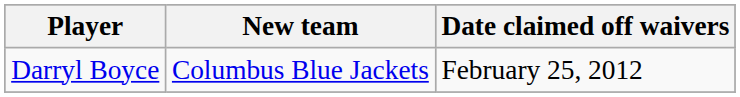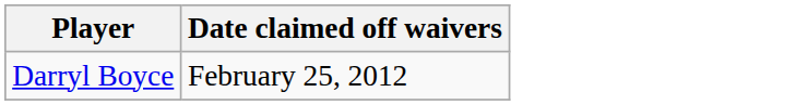- column: New team | Columbus Blue Jackets
